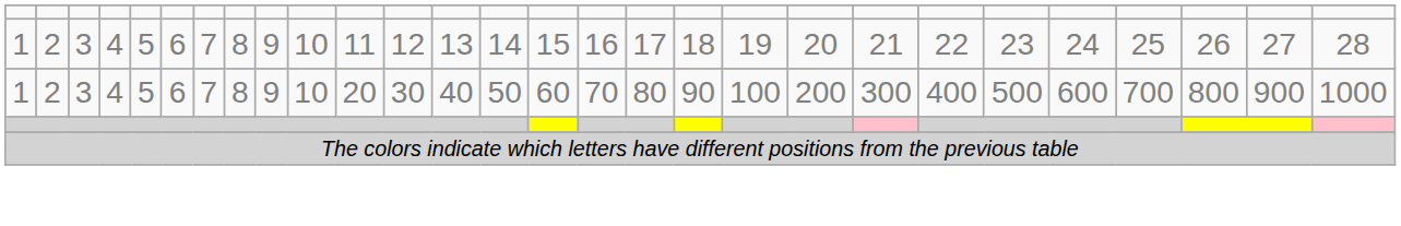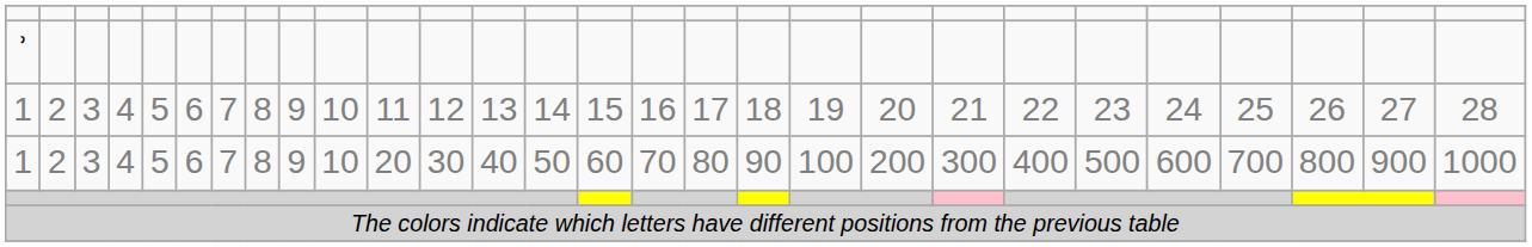+ row: ʾ
